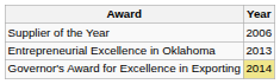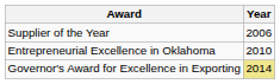Entrepreneurial Excellence in Oklahoma | Year: 2013 -> 2010
